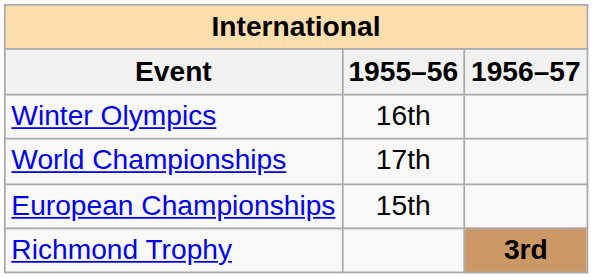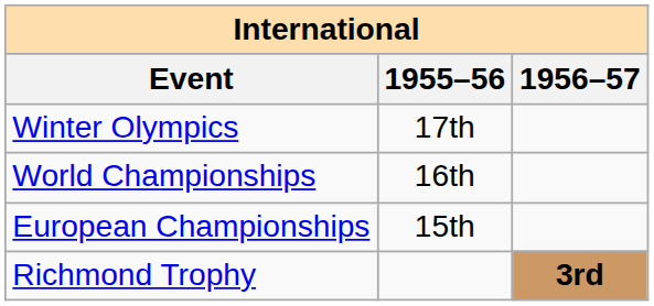Winter Olympics | 1955–56: 16th -> 17th
World Championships | 1955–56: 17th -> 16th
